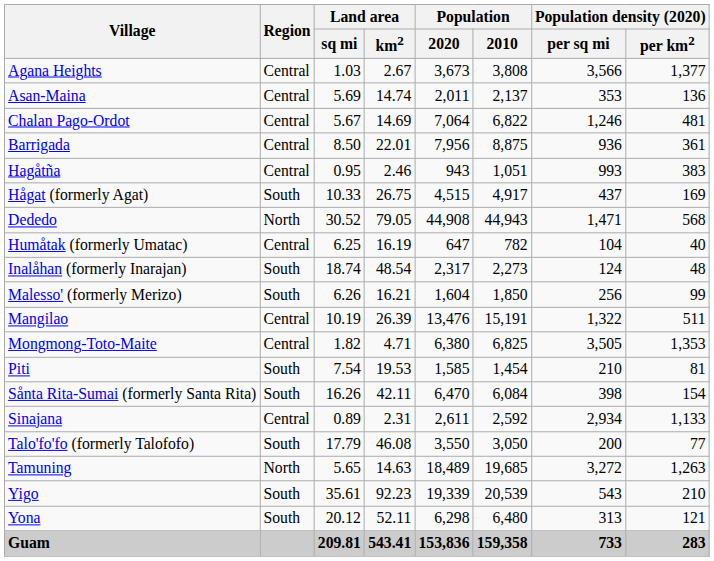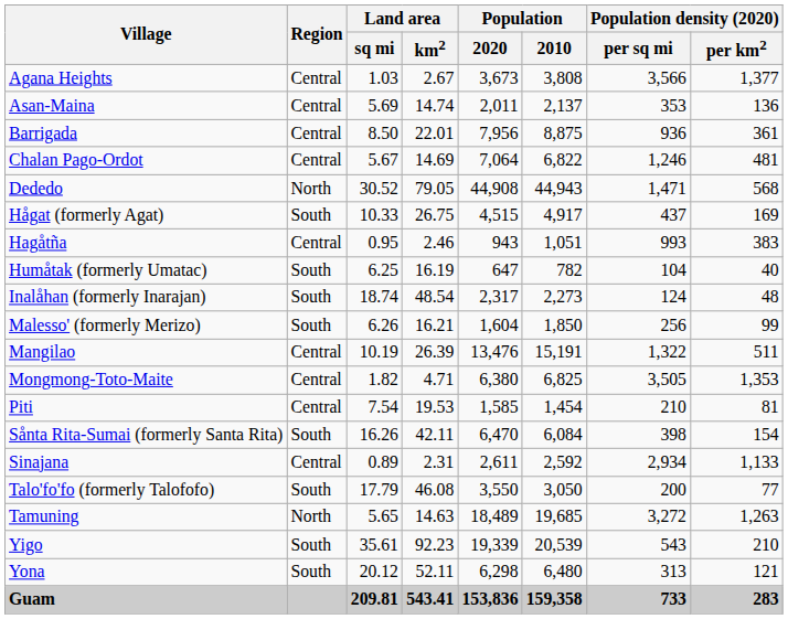rows swapped: Barrigada <-> Chalan Pago-Ordot
rows swapped: Dededo <-> Hagåtña
Humåtak (formerly Umatac) | Region: Central -> South
Piti | Region: South -> Central
